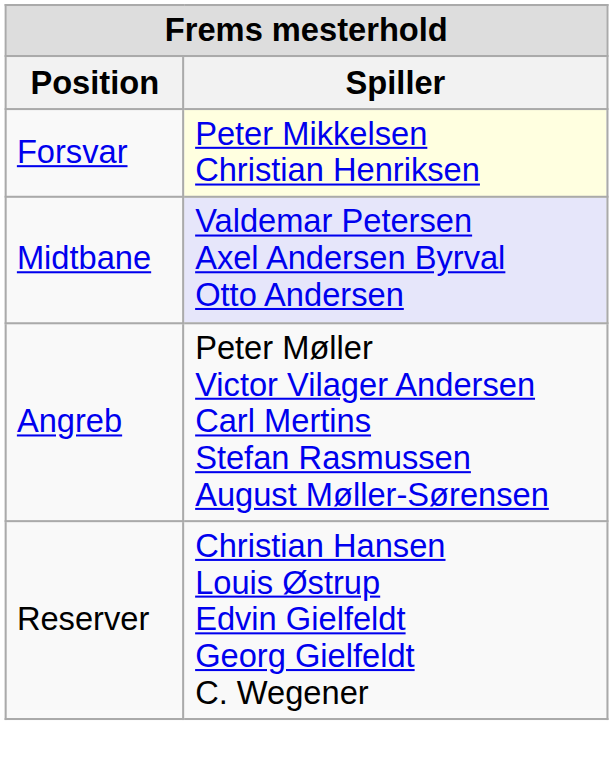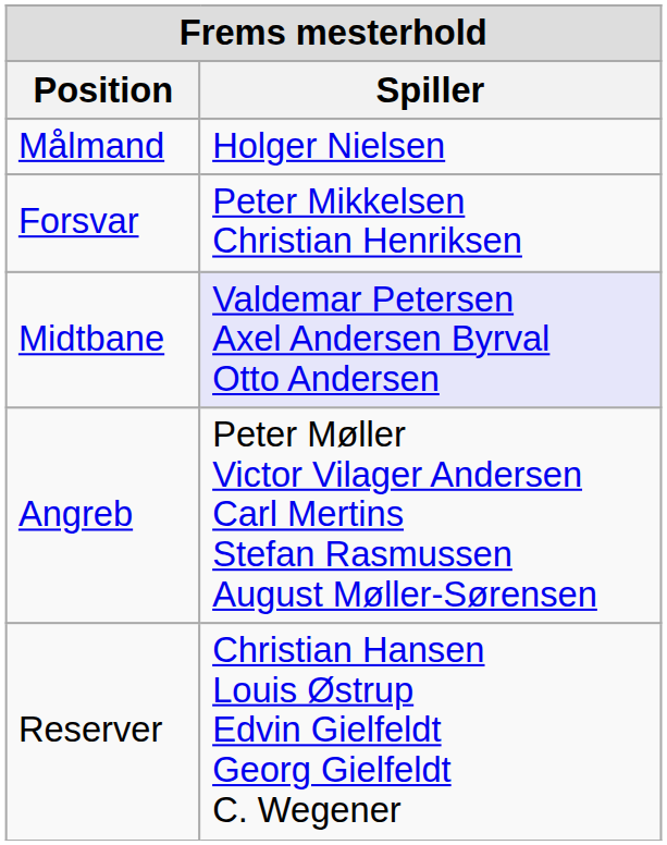+ row: Målmand | Holger Nielsen
Forsvar | Spiller: lightyellow background -> no background
